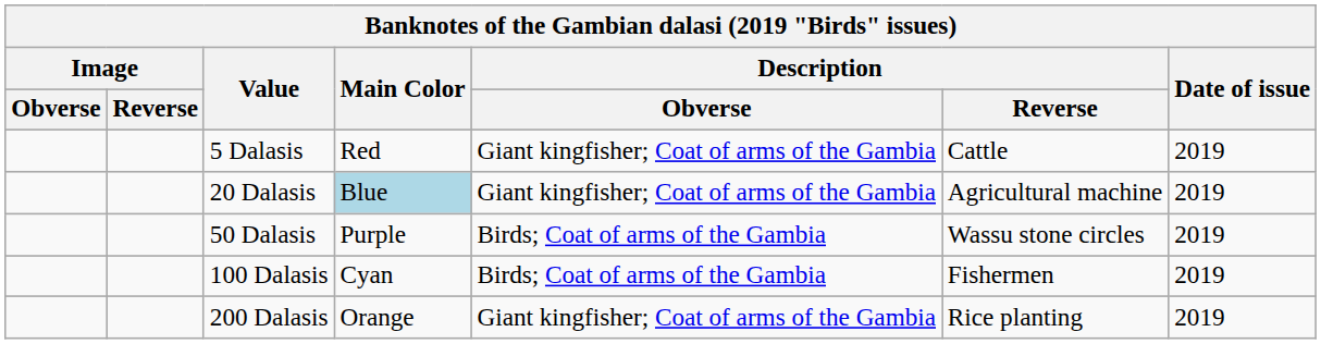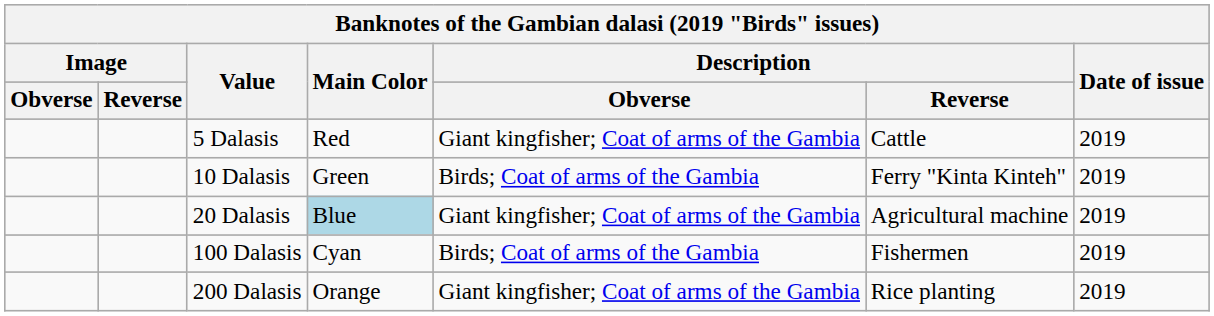+ row: 10 Dalasis | Green | Birds; Coat of arms of the Gambia | Ferry "Kinta Kinteh" | 2019
- row: 50 Dalasis | Purple | Birds; Coat of arms of the Gambia | Wassu stone circles | 2019
